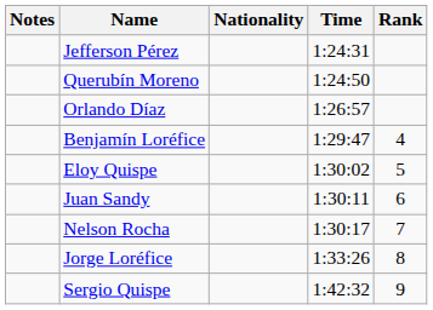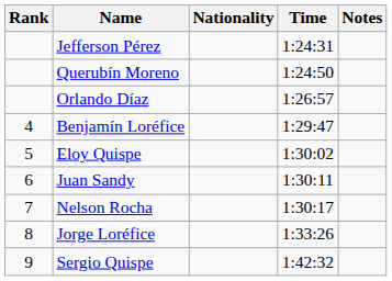columns swapped: Rank <-> Notes
